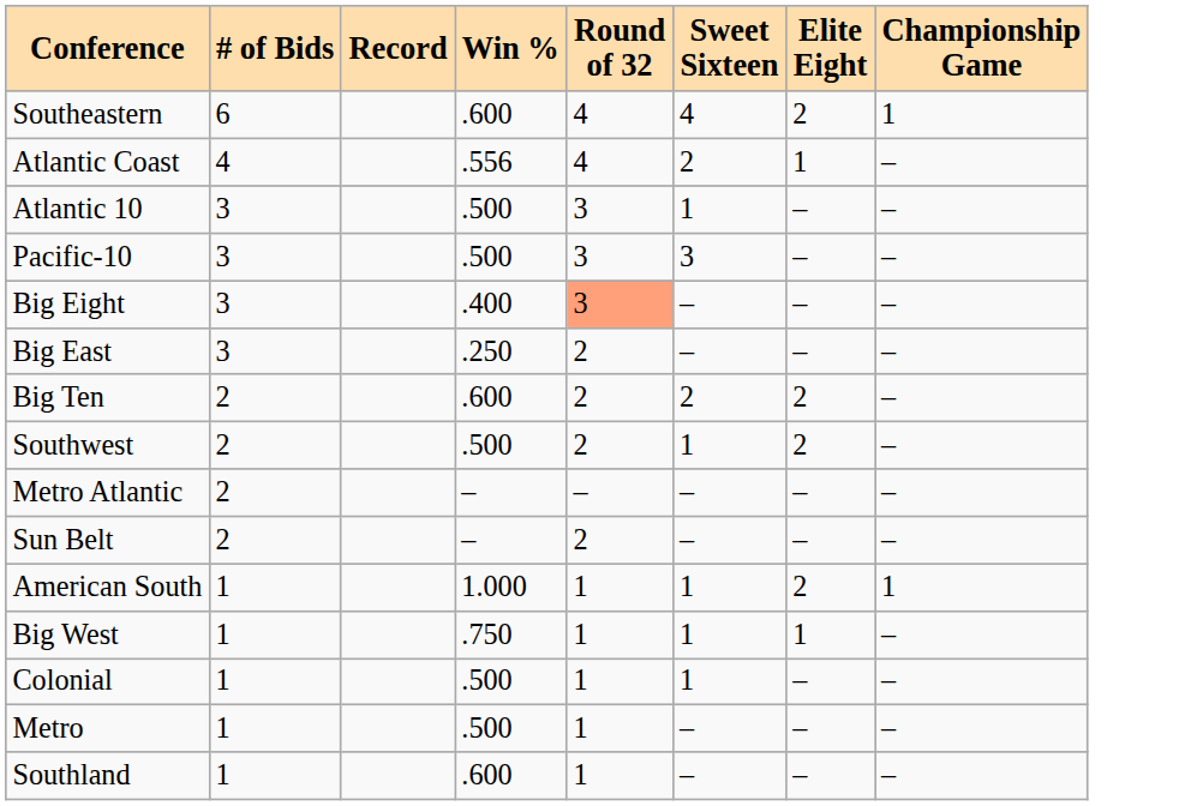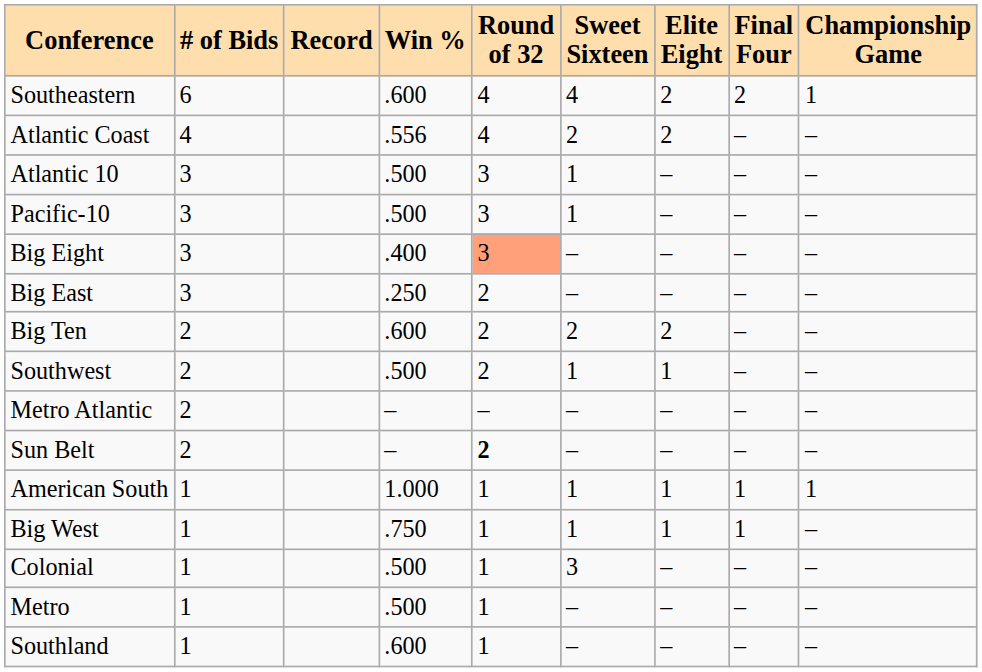+ column: Final Four | 2 | – | – | – | – | – | – | – | – | – | 1 | 1 | – | – | –
Atlantic Coast | Elite Eight: 1 -> 2
Pacific-10 | Sweet Sixteen: 3 -> 1
Southwest | Elite Eight: 2 -> 1
Sun Belt | Round of 32: normal -> bold
American South | Elite Eight: 2 -> 1
Colonial | Sweet Sixteen: 1 -> 3
